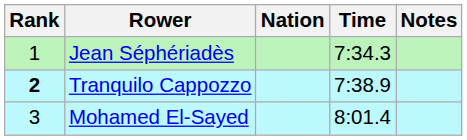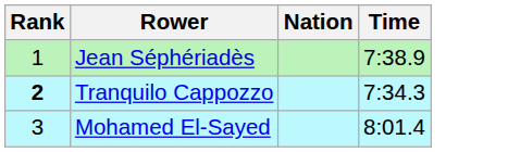- column: Notes
Jean Séphériadès | Time: 7:34.3 -> 7:38.9
Tranquilo Cappozzo | Time: 7:38.9 -> 7:34.3
